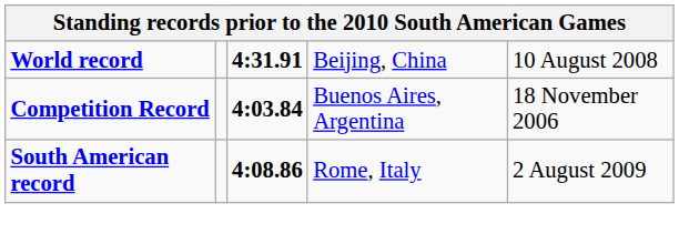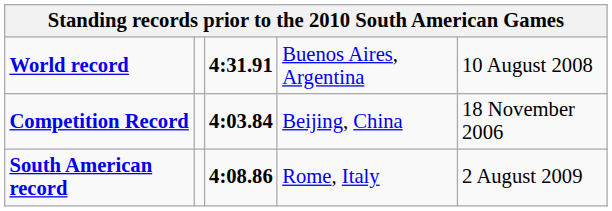World record | column 4: Beijing, China -> Buenos Aires, Argentina
Competition Record | column 4: Buenos Aires, Argentina -> Beijing, China
